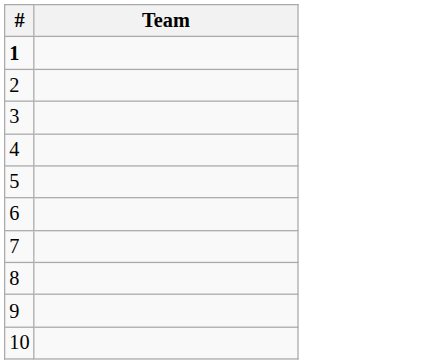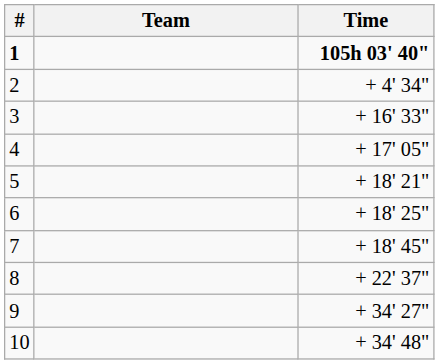+ column: Time | 105h 03' 40" | + 4' 34" | + 16' 33" | + 17' 05" | + 18' 21" | + 18' 25" | + 18' 45" | + 22' 37" | + 34' 27" | + 34' 48"
